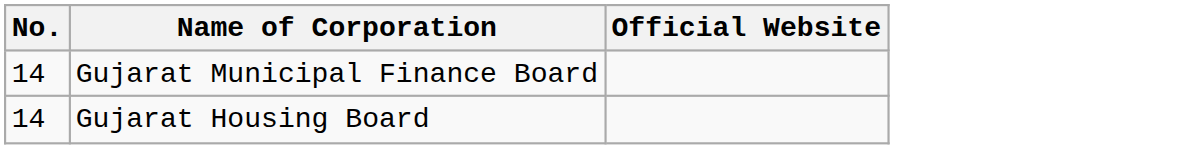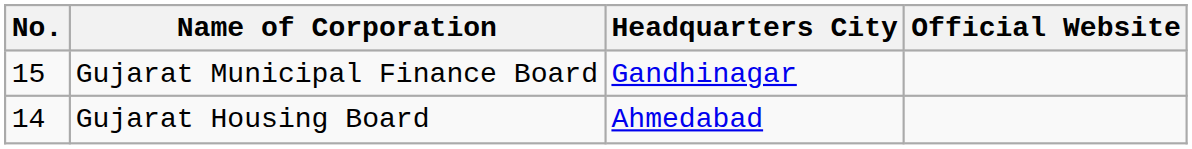+ column: Headquarters City | Gandhinagar | Ahmedabad
Gujarat Municipal Finance Board | No.: 14 -> 15
